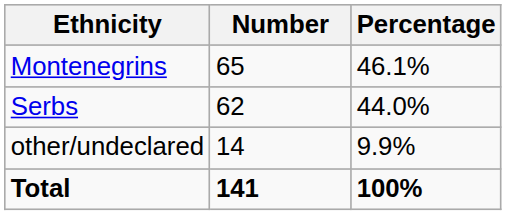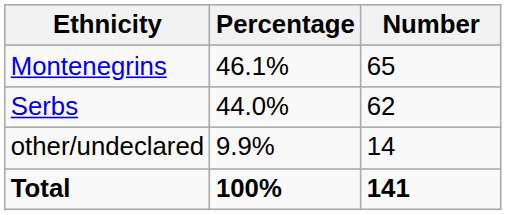columns swapped: Number <-> Percentage
